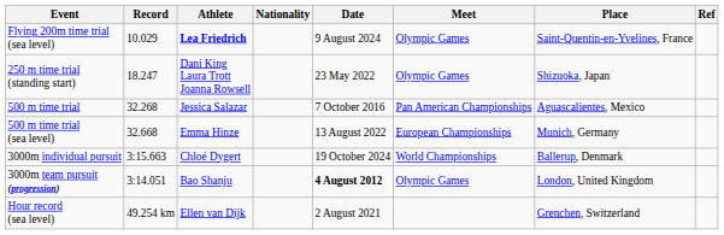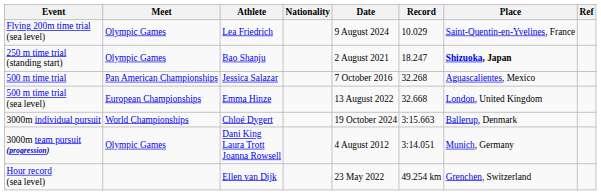columns swapped: Record <-> Meet
Flying 200m time trial (sea level) | Athlete: bold -> normal
250 m time trial (standing start) | Athlete: Dani King Laura Trott Joanna Rowsell -> Bao Shanju
250 m time trial (standing start) | Date: 23 May 2022 -> 2 August 2021
250 m time trial (standing start) | Place: normal -> bold
500 m time trial (sea level) | Place: Munich, Germany -> London, United Kingdom
3000m team pursuit (progression) | Athlete: Bao Shanju -> Dani King Laura Trott Joanna Rowsell
3000m team pursuit (progression) | Date: bold -> normal
3000m team pursuit (progression) | Place: London, United Kingdom -> Munich, Germany
Hour record (sea level) | Date: 2 August 2021 -> 23 May 2022
